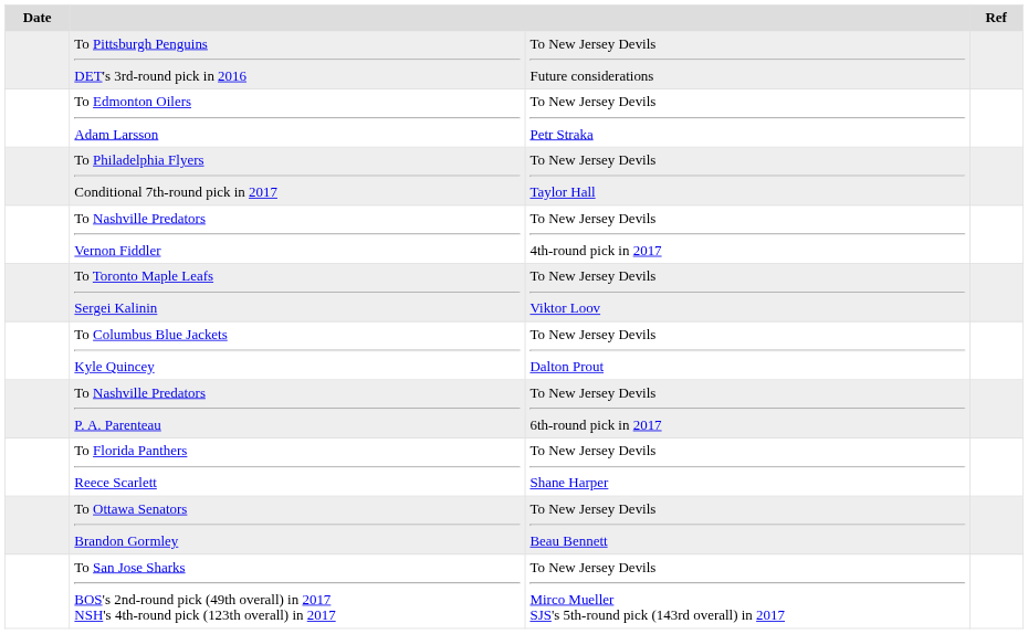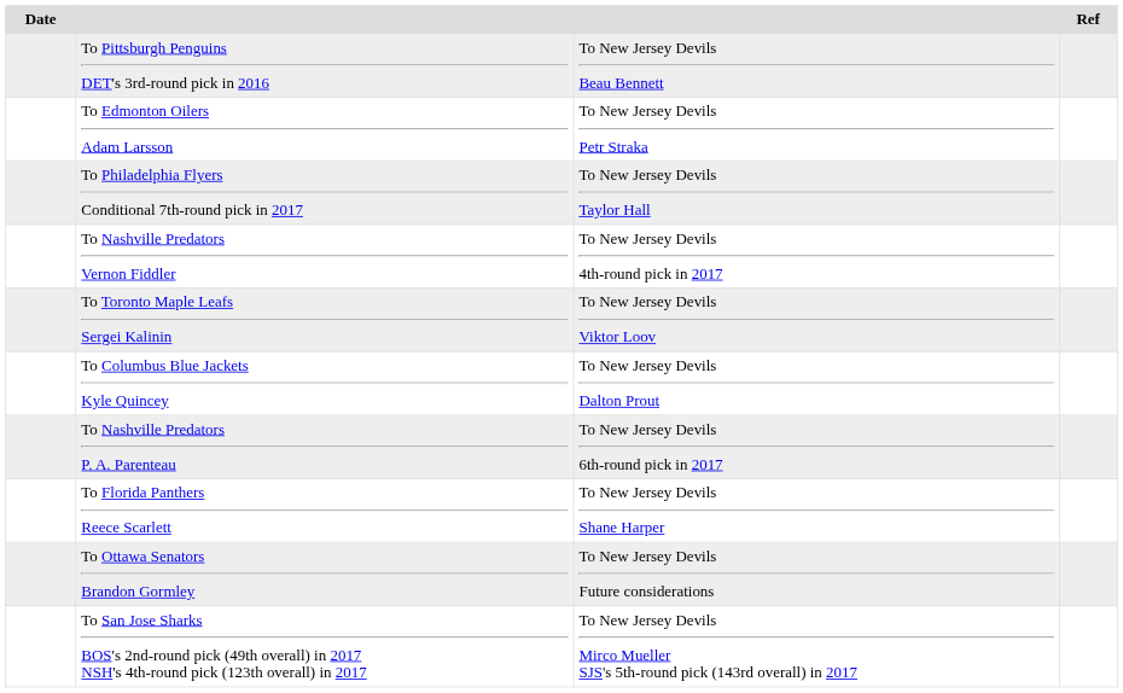To Pittsburgh Penguins DET's 3rd-round pick in 2016 | column 3: To New Jersey Devils Future considerations -> To New Jersey Devils Beau Bennett
To Ottawa Senators Brandon Gormley | column 3: To New Jersey Devils Beau Bennett -> To New Jersey Devils Future considerations
